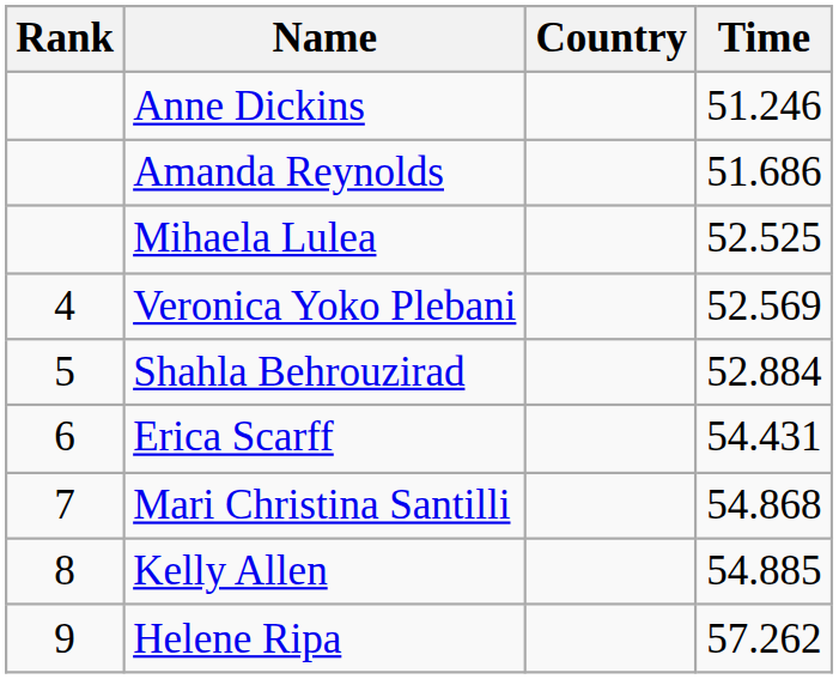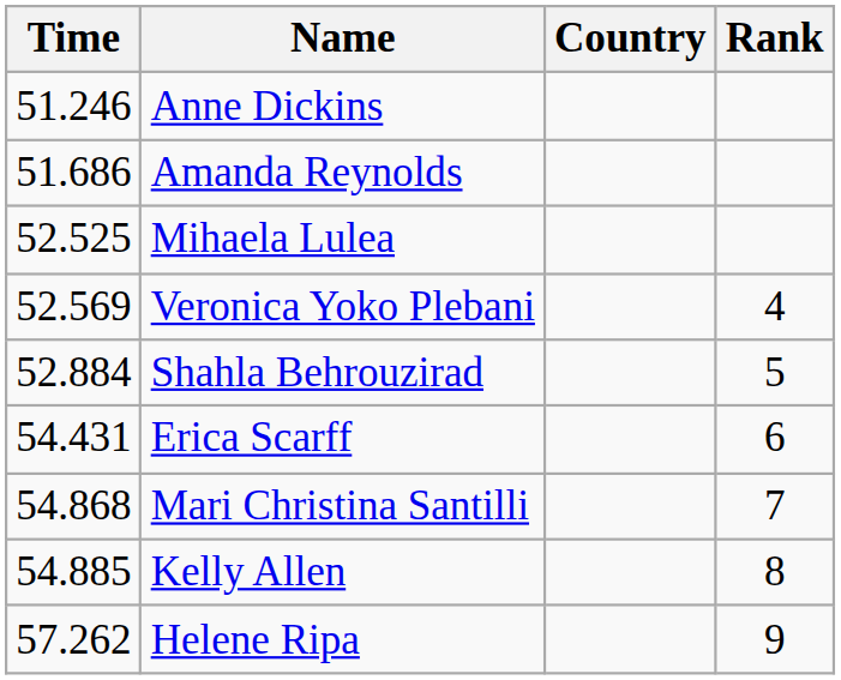columns swapped: Rank <-> Time
